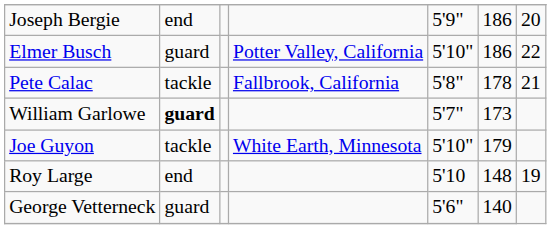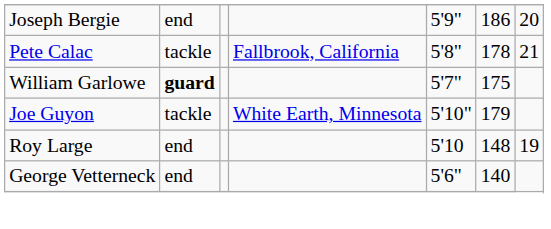- row: Elmer Busch | guard | Potter Valley, California | 5'10" | 186 | 22
William Garlowe | column 6: 173 -> 175
George Vetterneck | column 2: guard -> end
